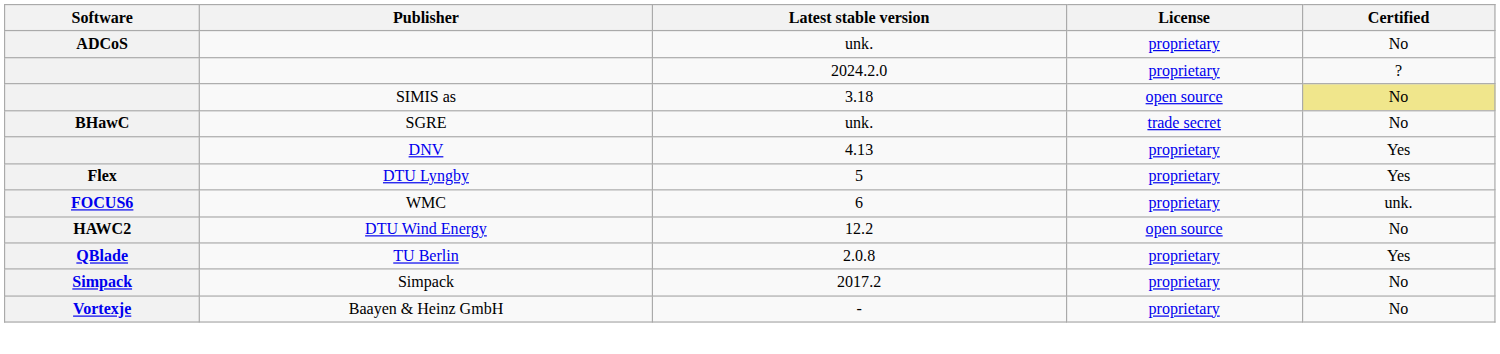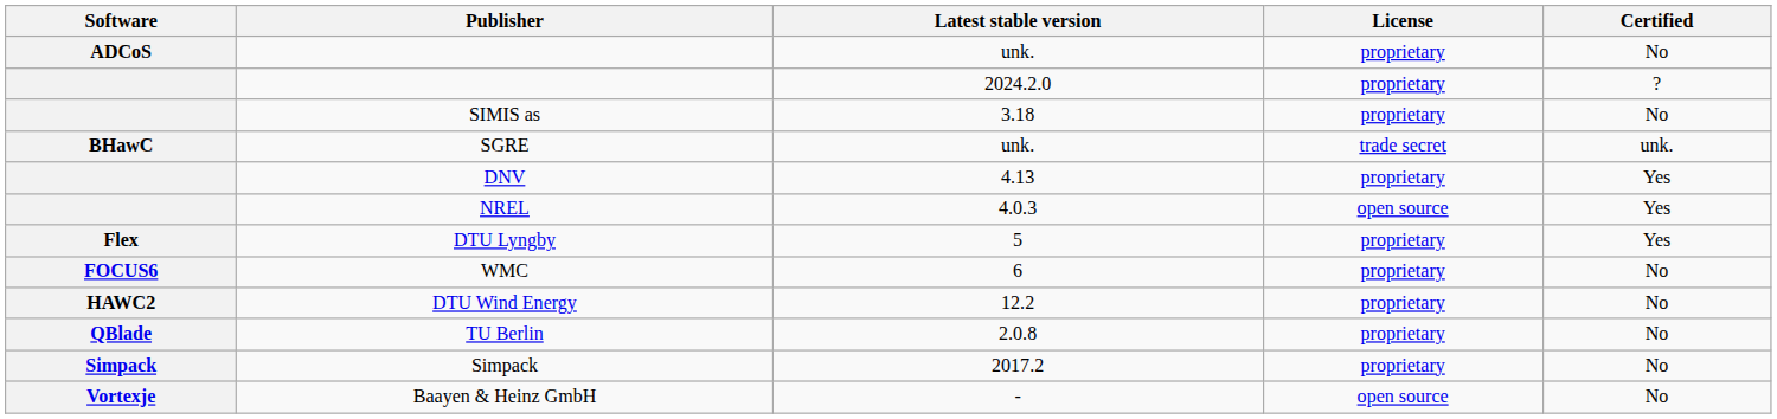SIMIS as | License: open source -> proprietary
SIMIS as | Certified: khaki background -> no background
SGRE | Certified: No -> unk.
+ row: NREL | 4.0.3 | open source | Yes
WMC | Certified: unk. -> No
DTU Wind Energy | License: open source -> proprietary
TU Berlin | Certified: Yes -> No
Baayen & Heinz GmbH | License: proprietary -> open source
